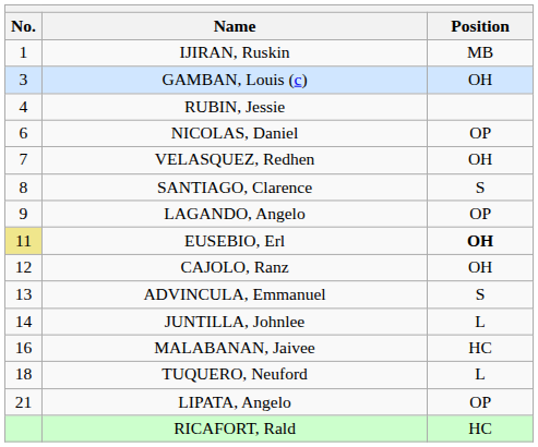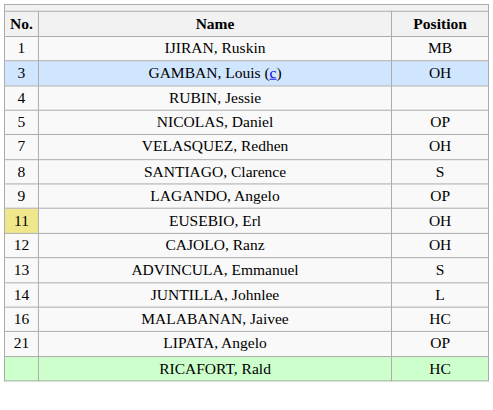NICOLAS, Daniel | No.: 6 -> 5
EUSEBIO, Erl | Position: bold -> normal
- row: 18 | TUQUERO, Neuford | L
